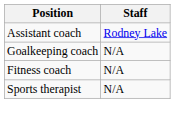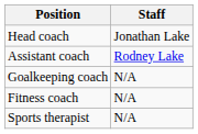+ row: Head coach | Jonathan Lake
